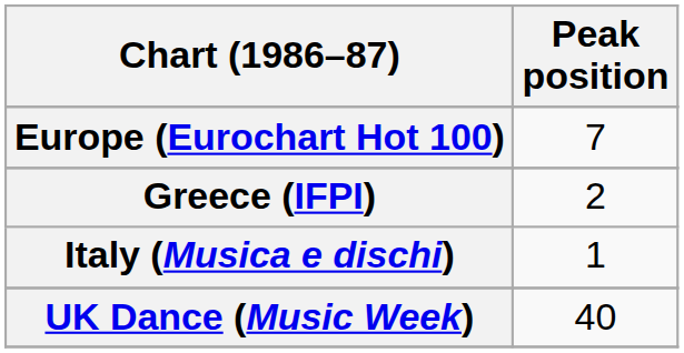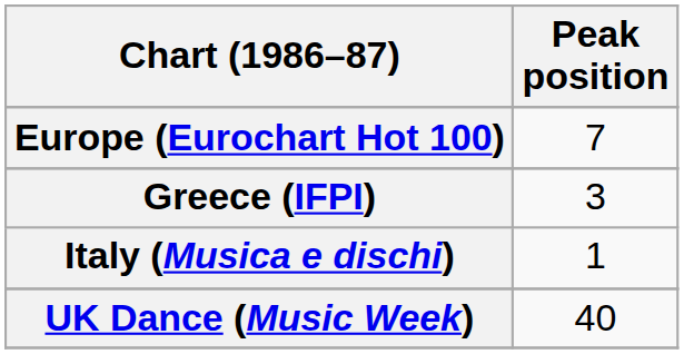Greece (IFPI) | Peak position: 2 -> 3
